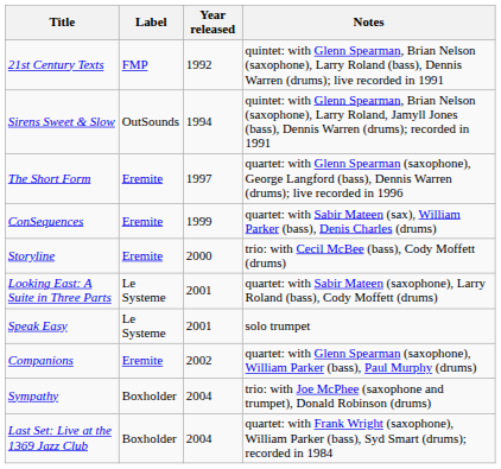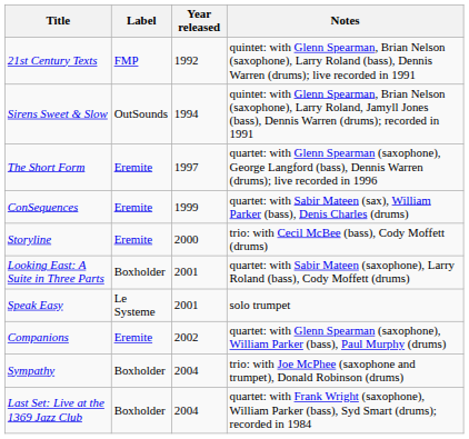Looking East: A Suite in Three Parts | Label: Le Systeme -> Boxholder
